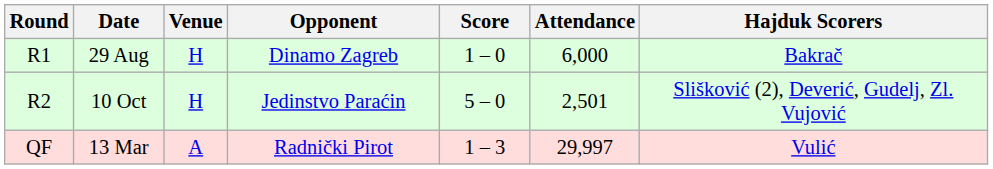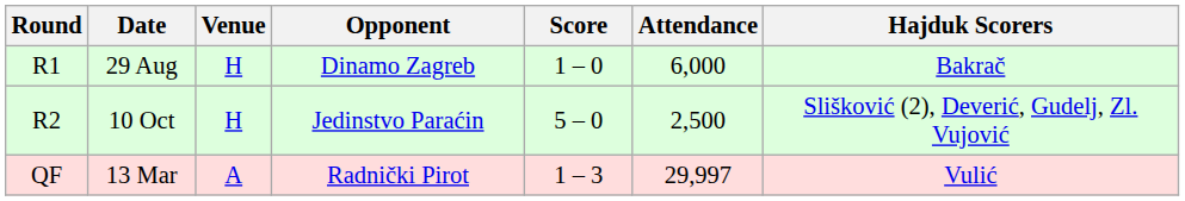10 Oct | Attendance: 2,501 -> 2,500
